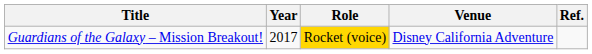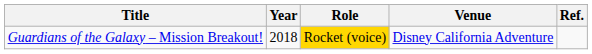Guardians of the Galaxy – Mission Breakout! | Year: 2017 -> 2018
